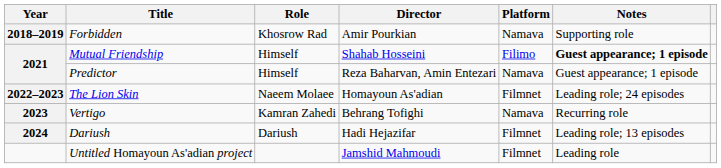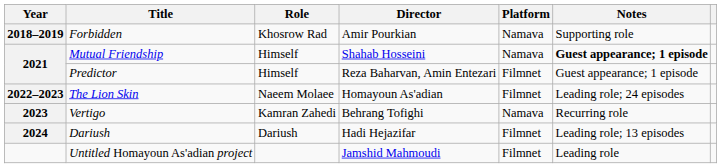Mutual Friendship | Platform: Filimo -> Namava
Predictor | Platform: Namava -> Filmnet
